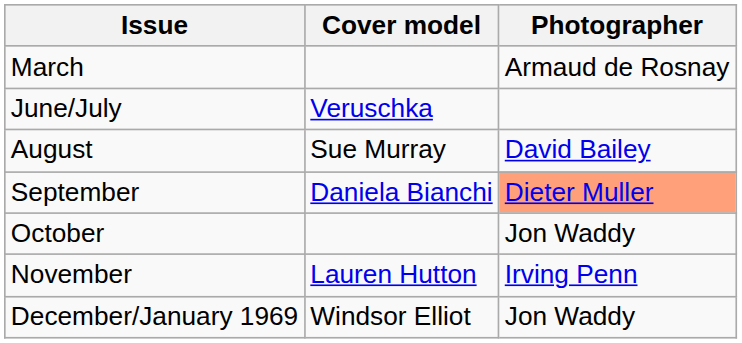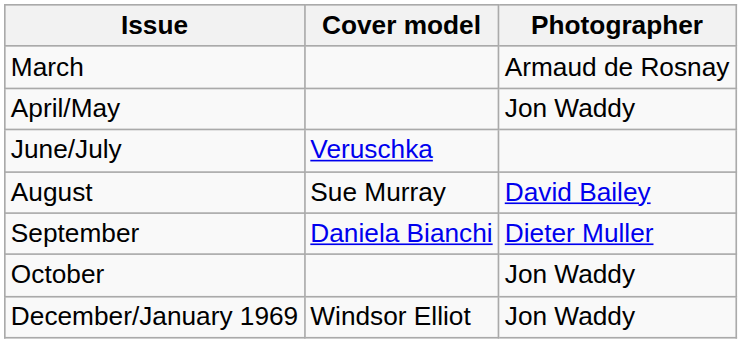+ row: April/May | Jon Waddy
September | Photographer: lightsalmon background -> no background
- row: November | Lauren Hutton | Irving Penn
